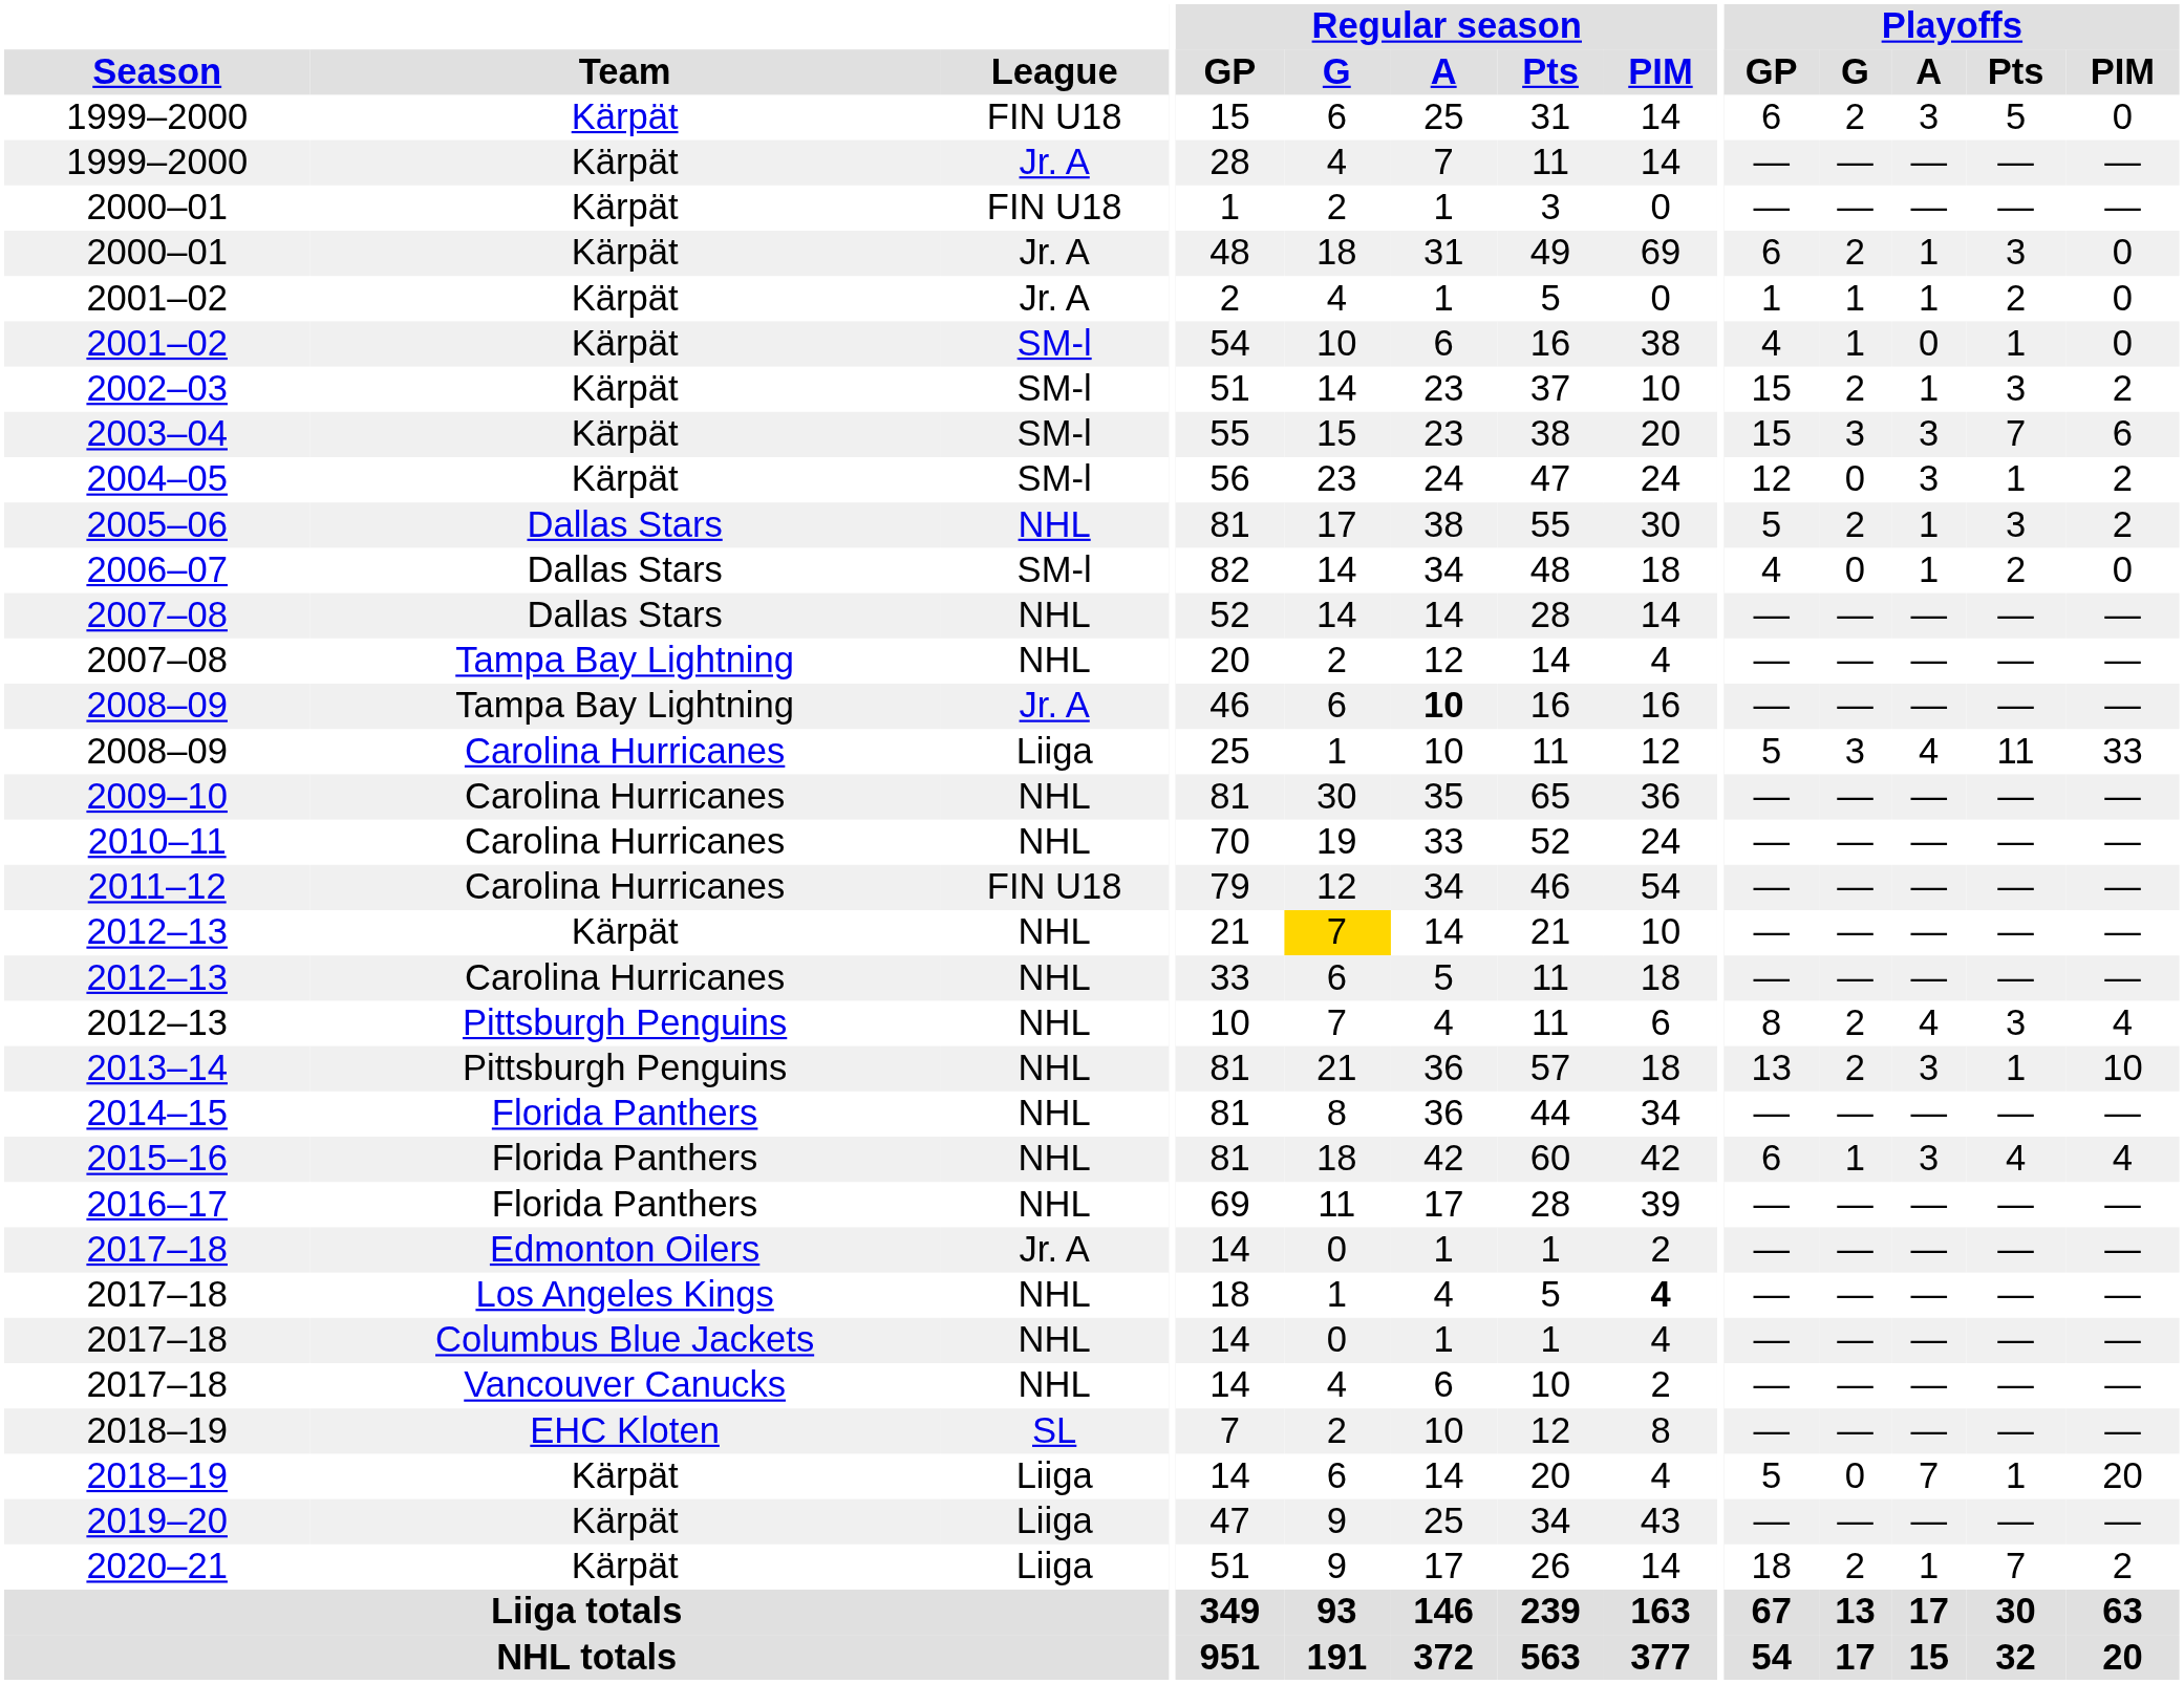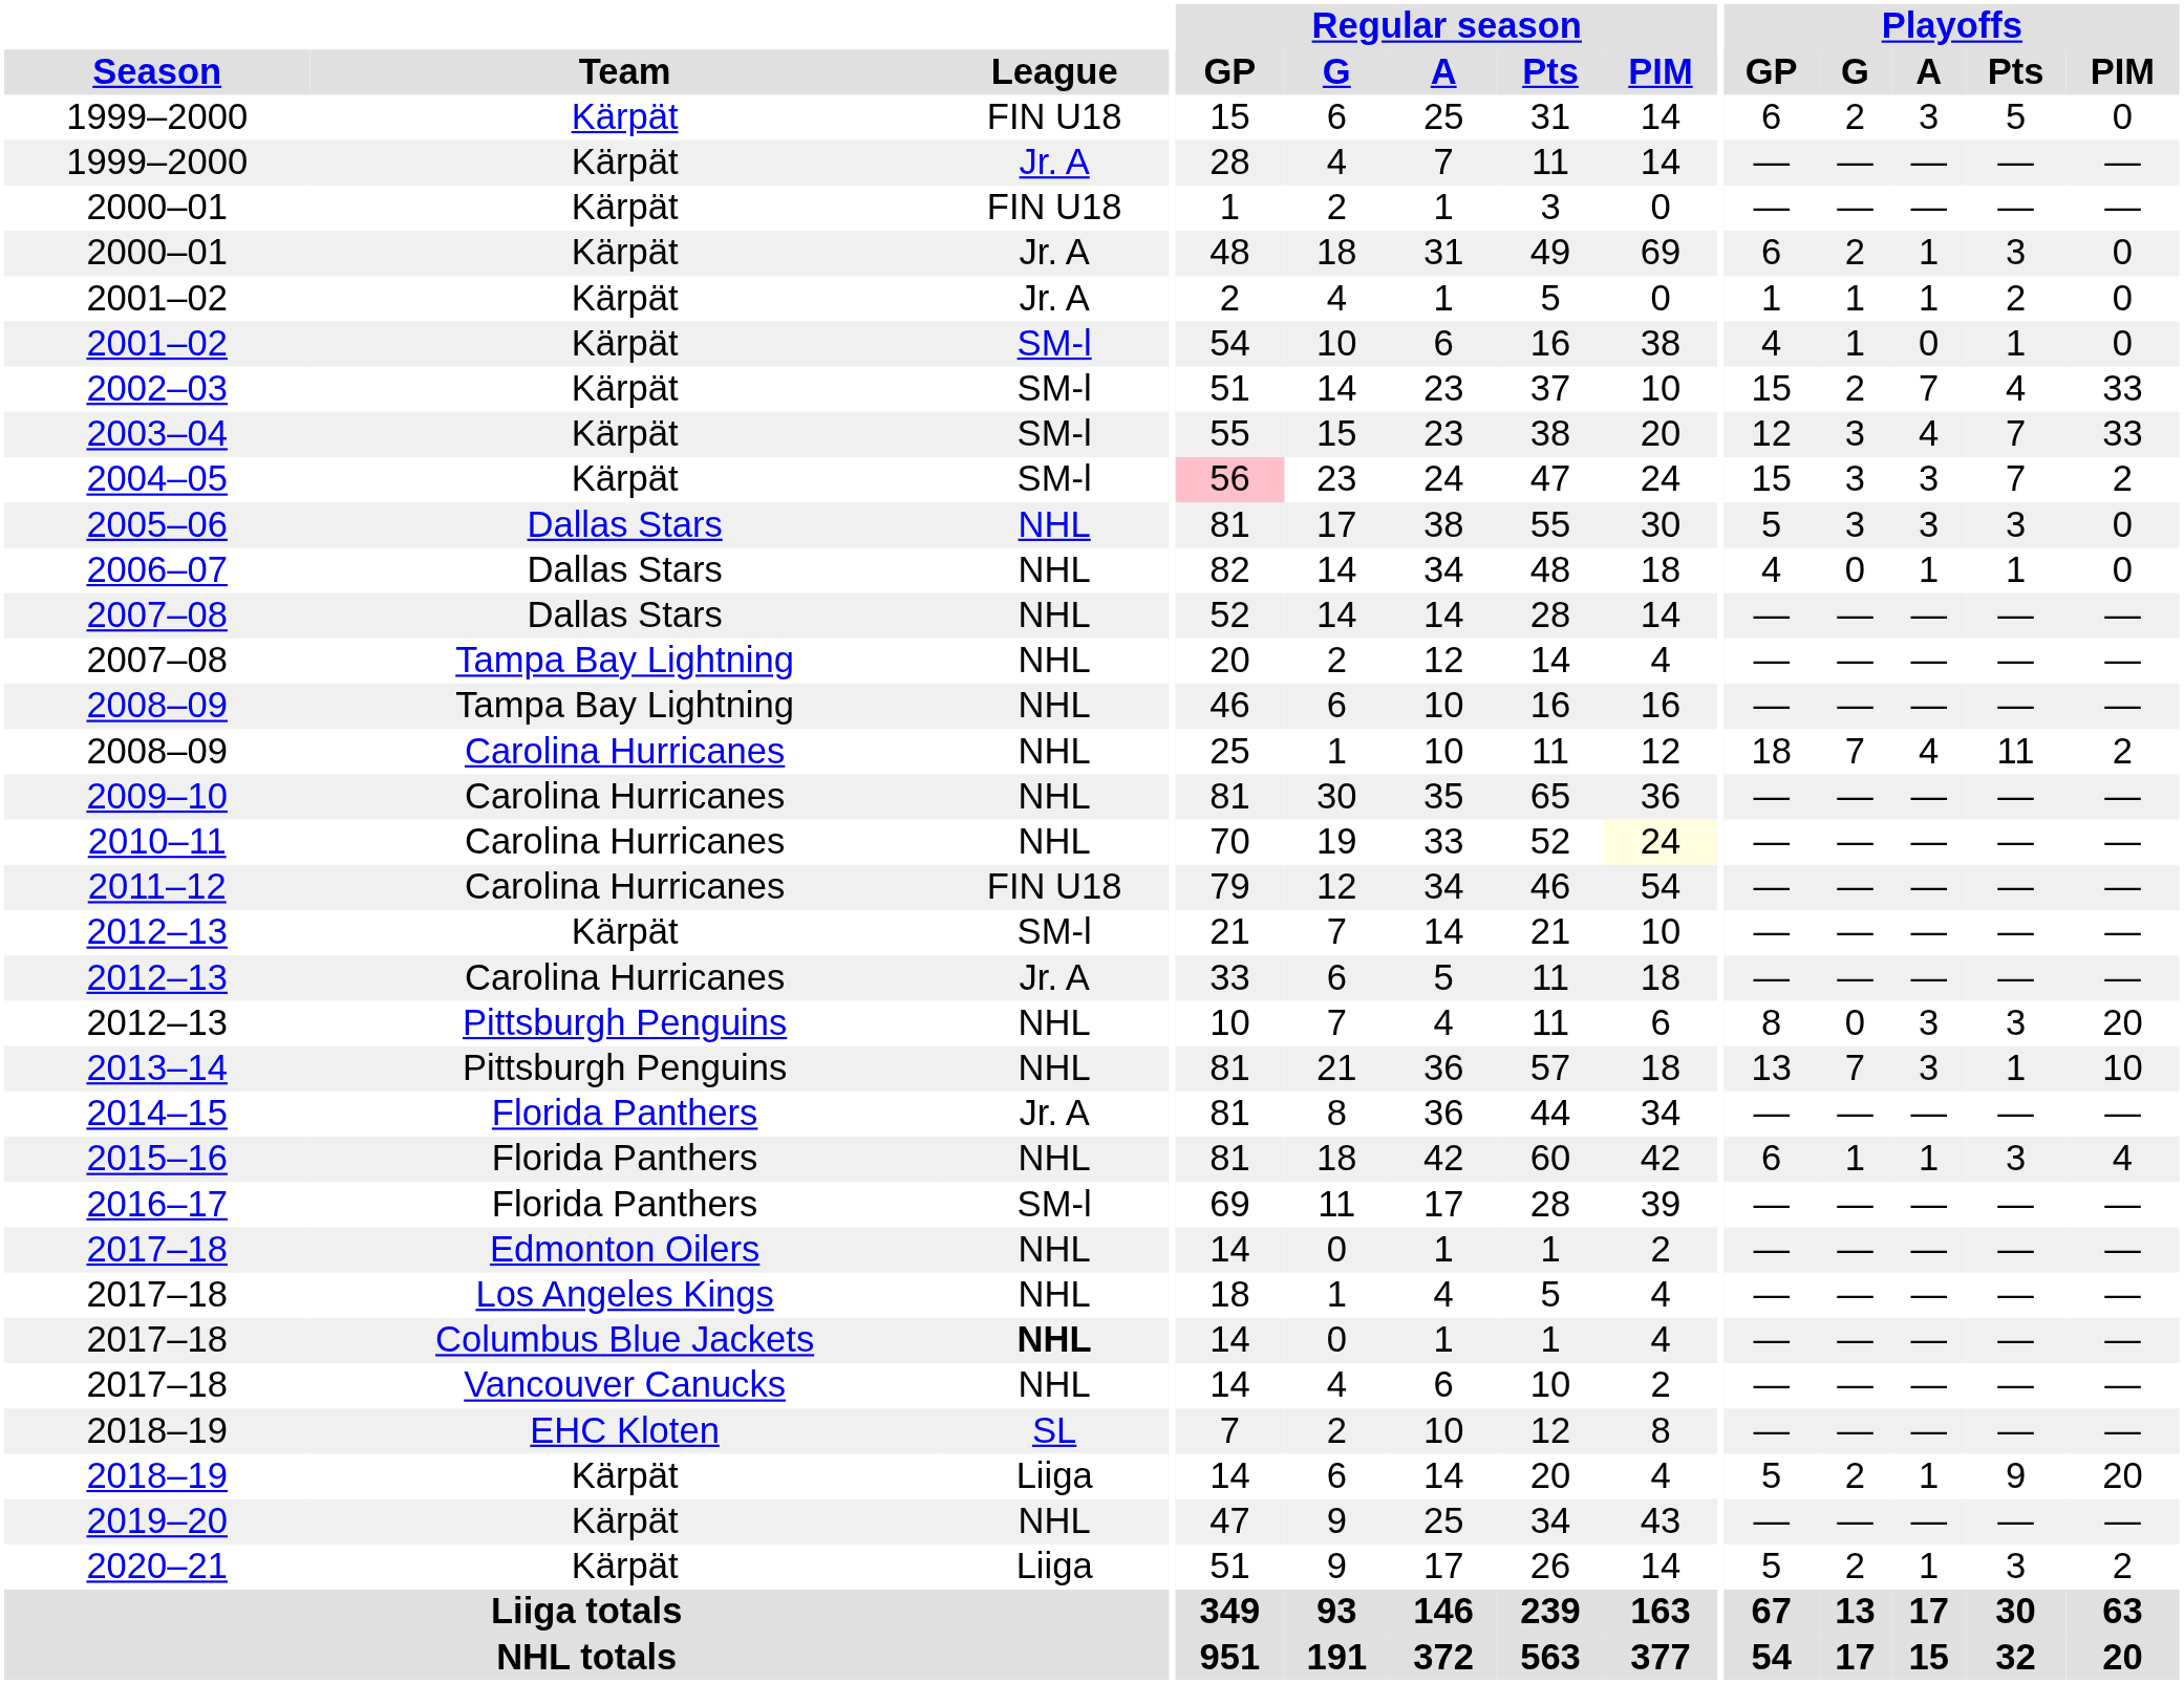2002–03 | Playoffs / A: 1 -> 7
2002–03 | Playoffs / Pts: 3 -> 4
2002–03 | Playoffs / PIM: 2 -> 33
2003–04 | Playoffs / GP: 15 -> 12
2003–04 | Playoffs / A: 3 -> 4
2003–04 | Playoffs / PIM: 6 -> 33
2004–05 | Regular season / GP: no background -> pink background
2004–05 | Playoffs / GP: 12 -> 15
2004–05 | Playoffs / G: 0 -> 3
2004–05 | Playoffs / Pts: 1 -> 7
2005–06 | Playoffs / G: 2 -> 3
2005–06 | Playoffs / A: 1 -> 3
2005–06 | Playoffs / PIM: 2 -> 0
2006–07 | League: SM-l -> NHL
2006–07 | Playoffs / Pts: 2 -> 1
2008–09 / Tampa Bay Lightning | League: Jr. A -> NHL
2008–09 / Tampa Bay Lightning | Regular season / A: bold -> normal
2008–09 / Carolina Hurricanes | League: Liiga -> NHL
2008–09 / Carolina Hurricanes | Playoffs / GP: 5 -> 18
2008–09 / Carolina Hurricanes | Playoffs / G: 3 -> 7
2008–09 / Carolina Hurricanes | Playoffs / PIM: 33 -> 2
2010–11 | Regular season / PIM: no background -> lightyellow background
2012–13 / Kärpät | League: NHL -> SM-l
2012–13 / Kärpät | Regular season / G: gold background -> no background
2012–13 / Carolina Hurricanes | League: NHL -> Jr. A
2012–13 / Pittsburgh Penguins | Playoffs / G: 2 -> 0
2012–13 / Pittsburgh Penguins | Playoffs / A: 4 -> 3
2012–13 / Pittsburgh Penguins | Playoffs / PIM: 4 -> 20
2013–14 | Playoffs / G: 2 -> 7
2014–15 | League: NHL -> Jr. A
2015–16 | Playoffs / A: 3 -> 1
2015–16 | Playoffs / Pts: 4 -> 3
2016–17 | League: NHL -> SM-l
2017–18 / Edmonton Oilers | League: Jr. A -> NHL
2017–18 / Los Angeles Kings | Regular season / PIM: bold -> normal
2017–18 / Columbus Blue Jackets | League: normal -> bold
2018–19 / Kärpät | Playoffs / G: 0 -> 2
2018–19 / Kärpät | Playoffs / A: 7 -> 1
2018–19 / Kärpät | Playoffs / Pts: 1 -> 9
2019–20 | League: Liiga -> NHL
2020–21 | Playoffs / GP: 18 -> 5
2020–21 | Playoffs / Pts: 7 -> 3
